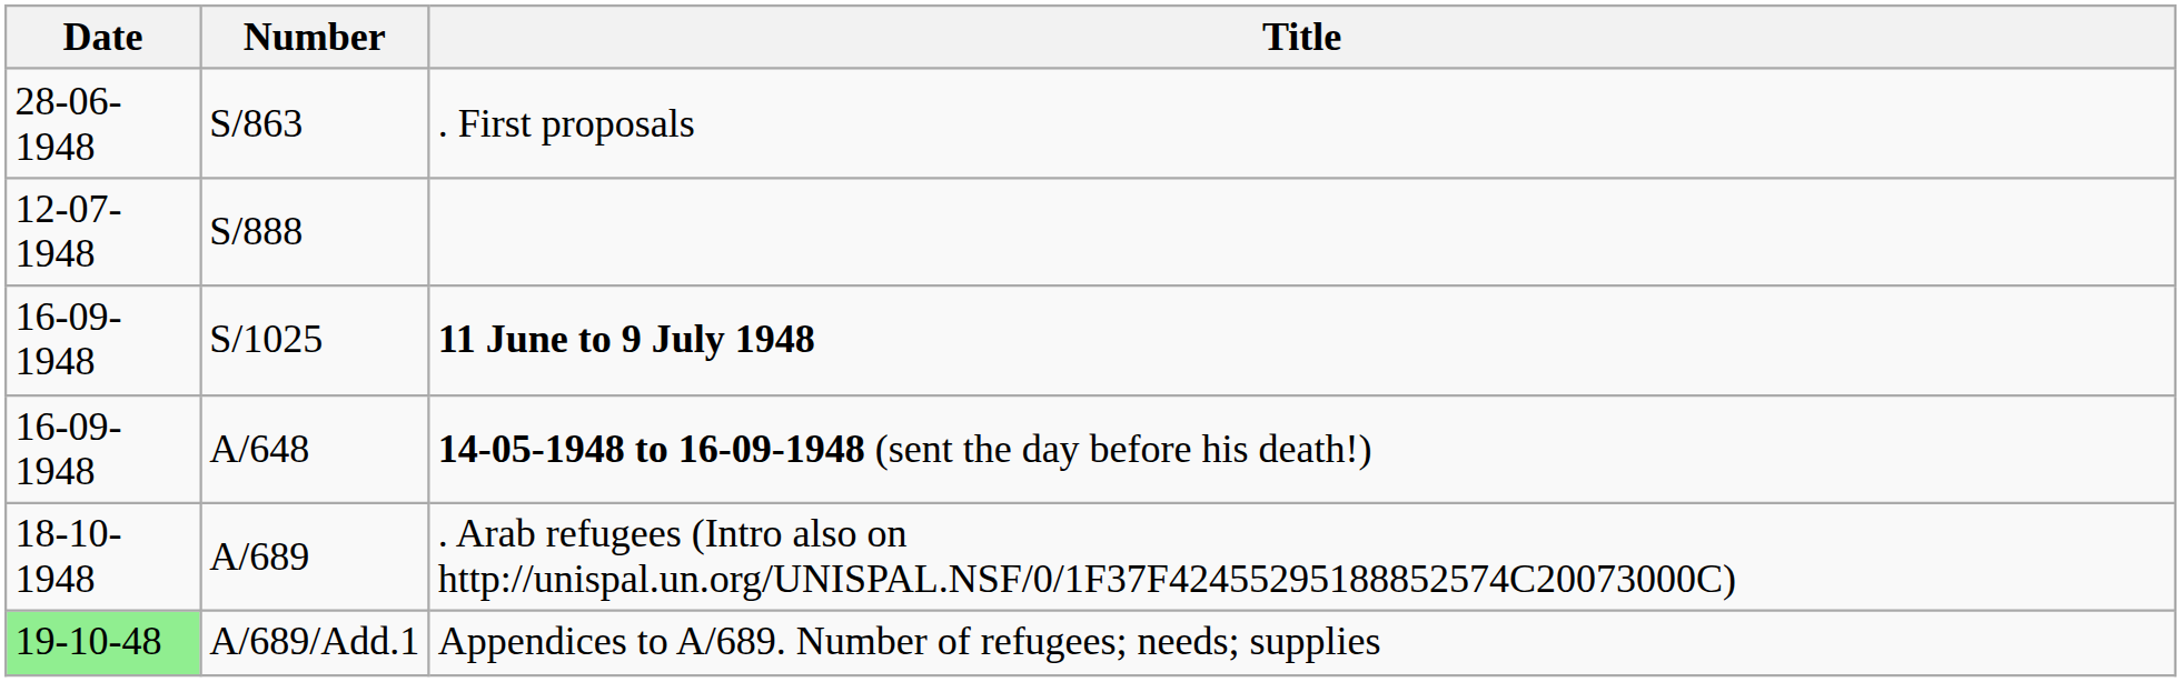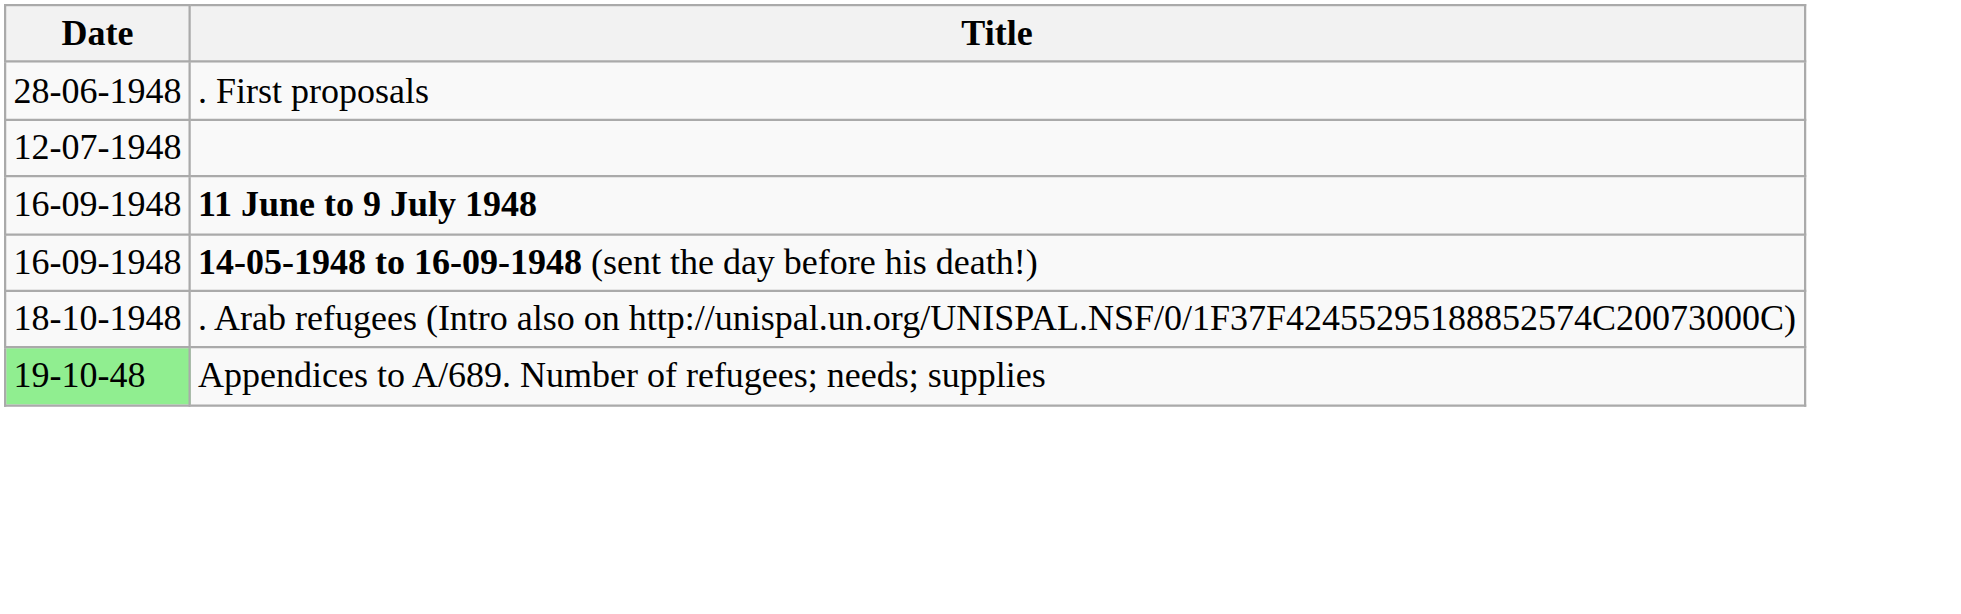- column: Number | S/863 | S/888 | S/1025 | A/648 | A/689 | A/689/Add.1
